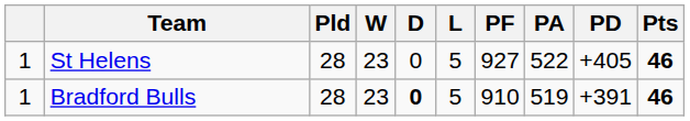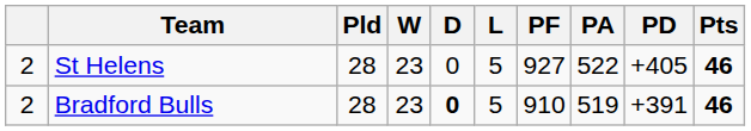St Helens | column 1: 1 -> 2
Bradford Bulls | column 1: 1 -> 2
